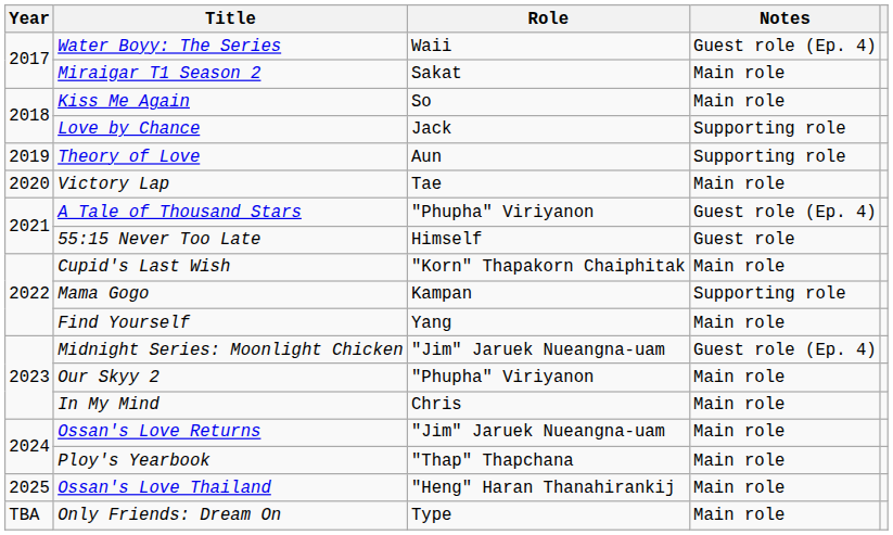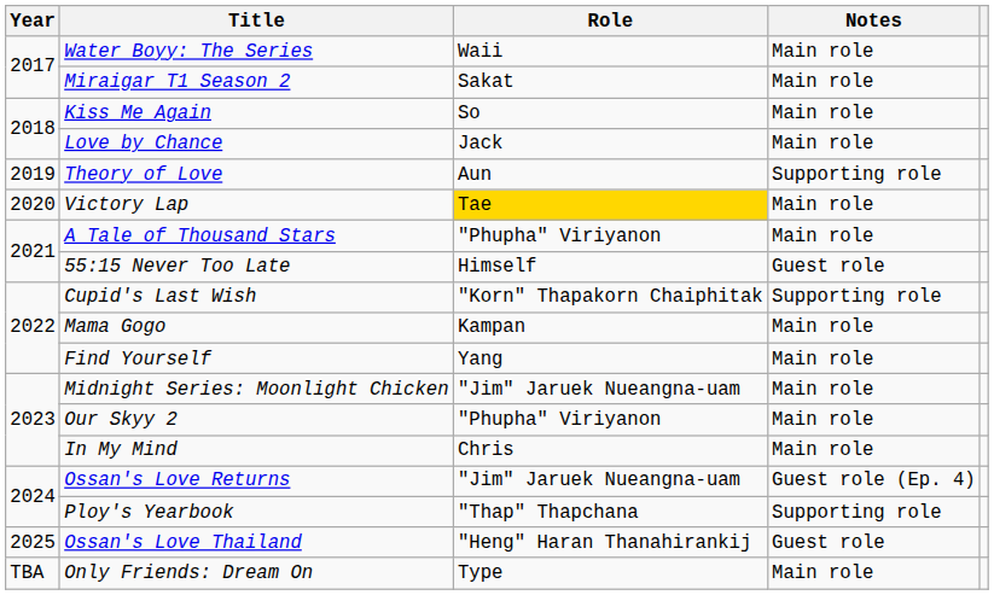Water Boyy: The Series | Notes: Guest role (Ep. 4) -> Main role
Love by Chance | Notes: Supporting role -> Main role
Victory Lap | Role: no background -> gold background
A Tale of Thousand Stars | Notes: Guest role (Ep. 4) -> Main role
Cupid's Last Wish | Notes: Main role -> Supporting role
Mama Gogo | Notes: Supporting role -> Main role
Midnight Series: Moonlight Chicken | Notes: Guest role (Ep. 4) -> Main role
Ossan's Love Returns | Notes: Main role -> Guest role (Ep. 4)
Ploy's Yearbook | Notes: Main role -> Supporting role
Ossan's Love Thailand | Notes: Main role -> Guest role
